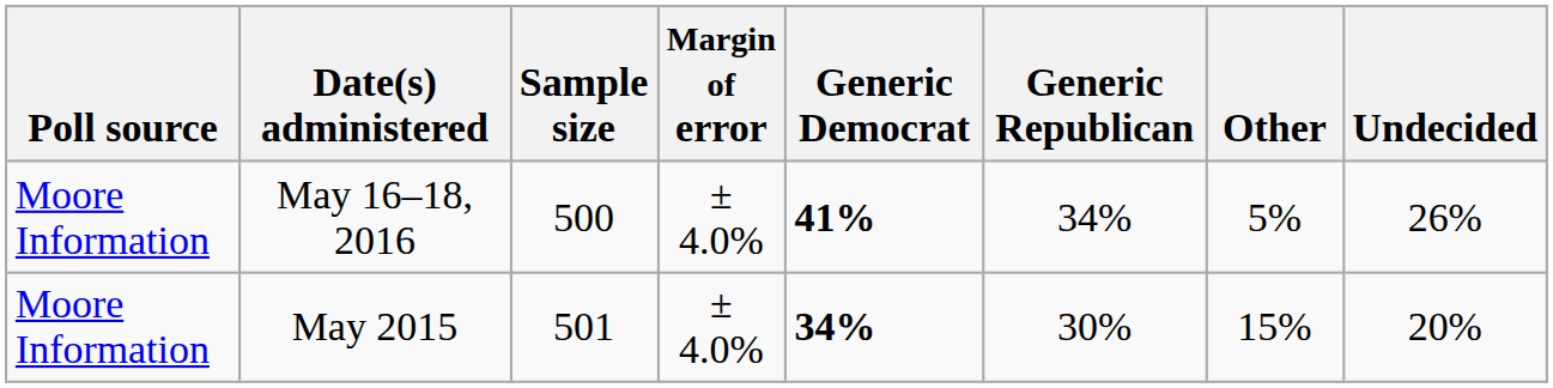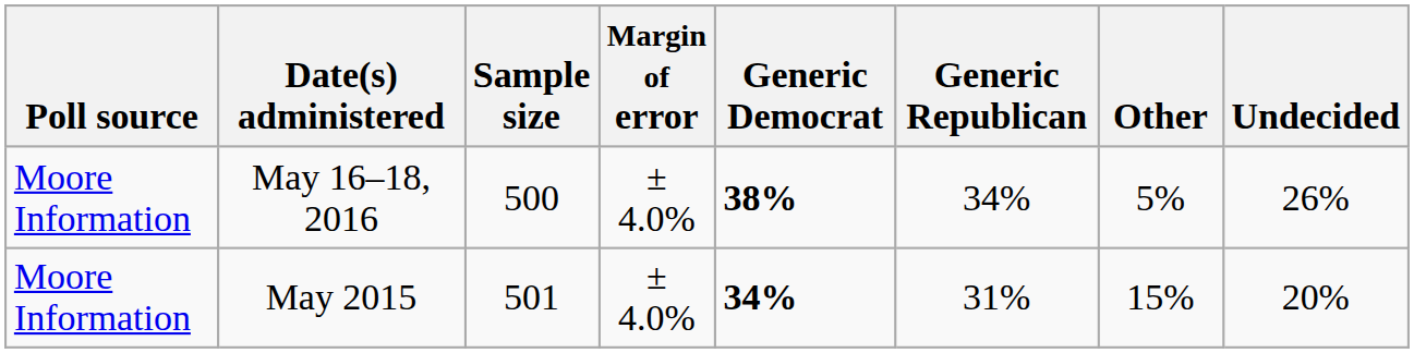May 16–18, 2016 | Generic Democrat: 41% -> 38%
May 2015 | Generic Republican: 30% -> 31%
